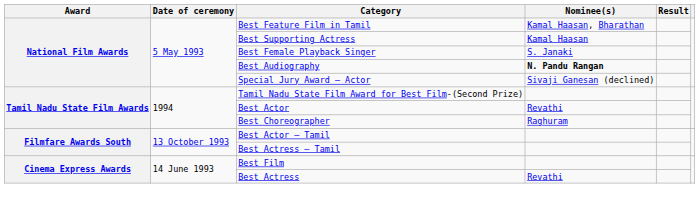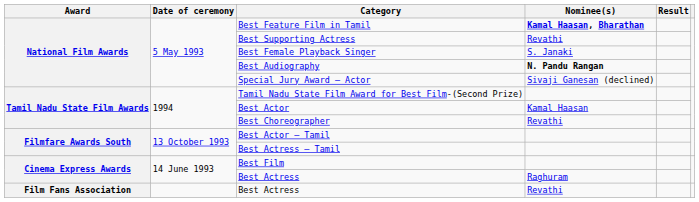Best Feature Film in Tamil | Nominee(s): normal -> bold
Best Supporting Actress | Nominee(s): Kamal Haasan -> Revathi
Best Actor | Nominee(s): Revathi -> Kamal Haasan
Best Choreographer | Nominee(s): Raghuram -> Revathi
Cinema Express Awards / Best Actress | Nominee(s): Revathi -> Raghuram
+ row: Film Fans Association | Best Actress | Revathi
